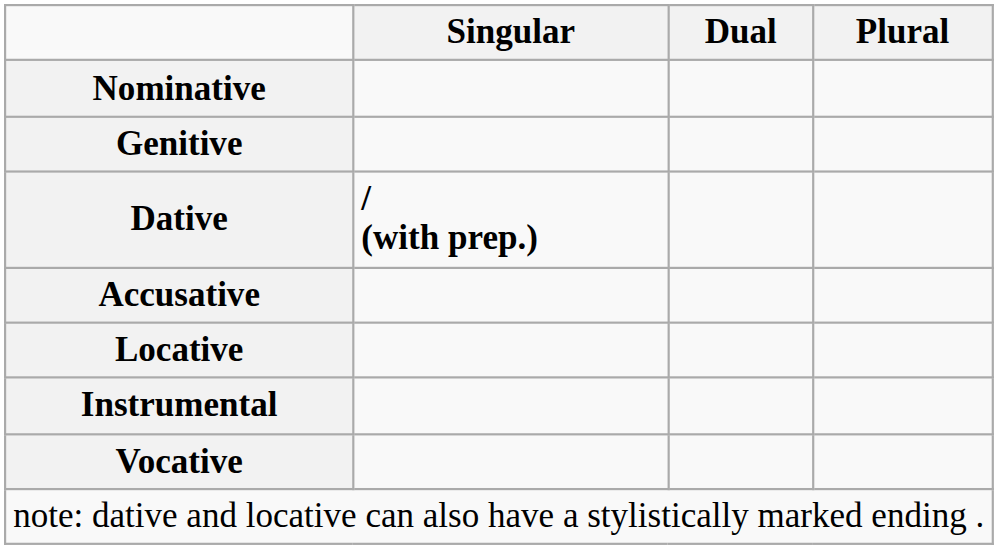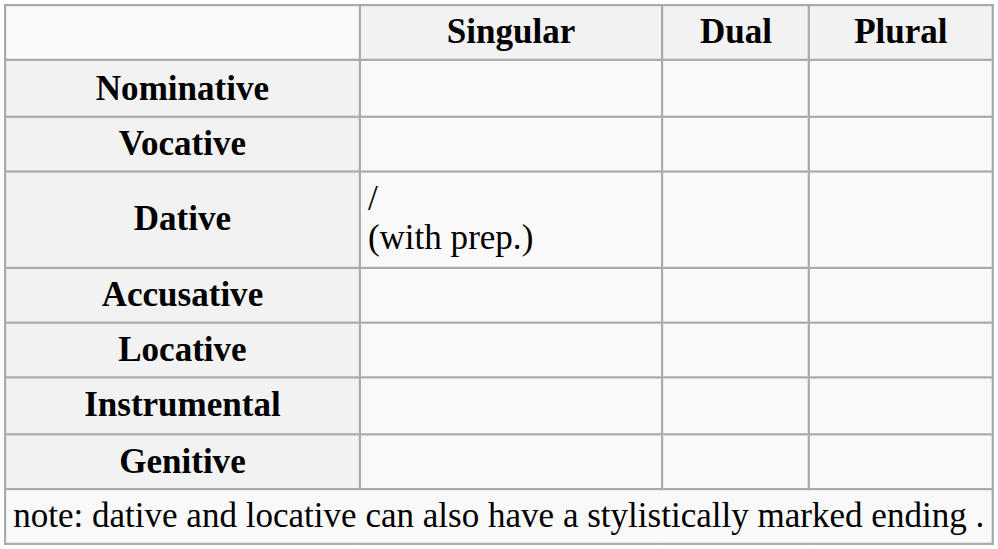rows swapped: Genitive <-> Vocative
Dative | Singular: bold -> normal
